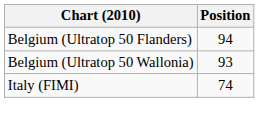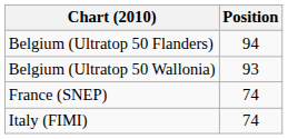+ row: France (SNEP) | 74
